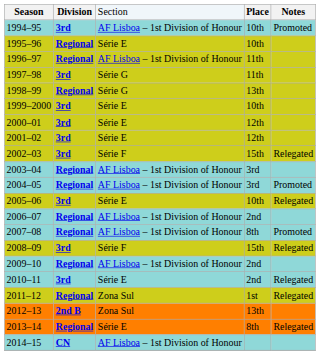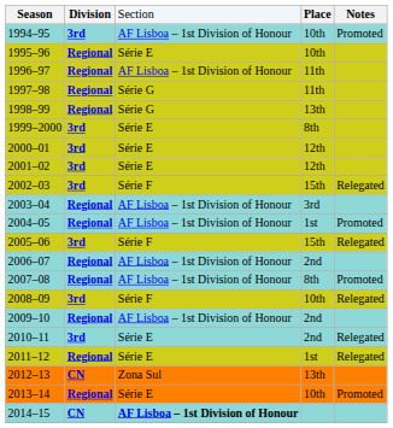1997–98 | column 2: 3rd -> Regional
1999–2000 | column 4: 10th -> 8th
2004–05 | column 4: 3rd -> 1st
2005–06 | column 3: Série E -> Série F
2005–06 | column 4: 10th -> 15th
2008–09 | column 4: 15th -> 10th
2011–12 | column 3: Zona Sul -> Série E
2012–13 | column 2: 2nd B -> CN
2013–14 | column 4: 8th -> 10th
2013–14 | column 5: Relegated -> Promoted
2014–15 | column 3: normal -> bold
